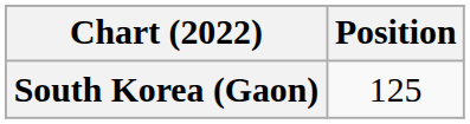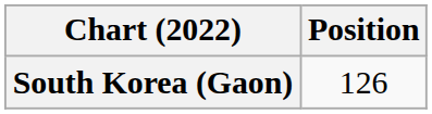South Korea (Gaon) | Position: 125 -> 126
